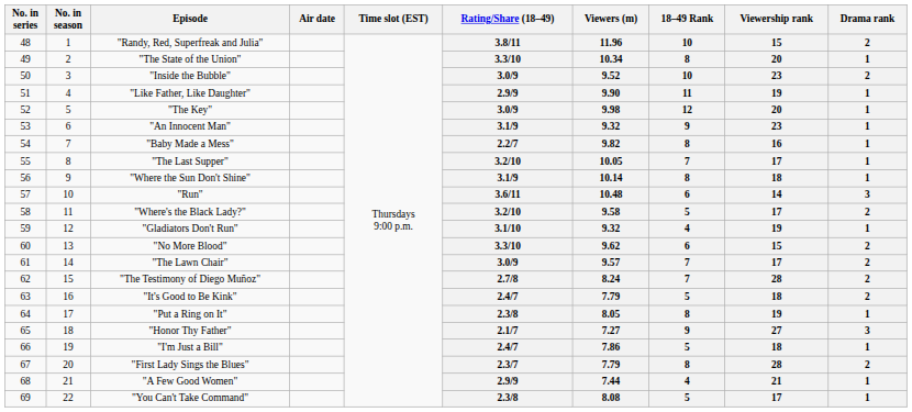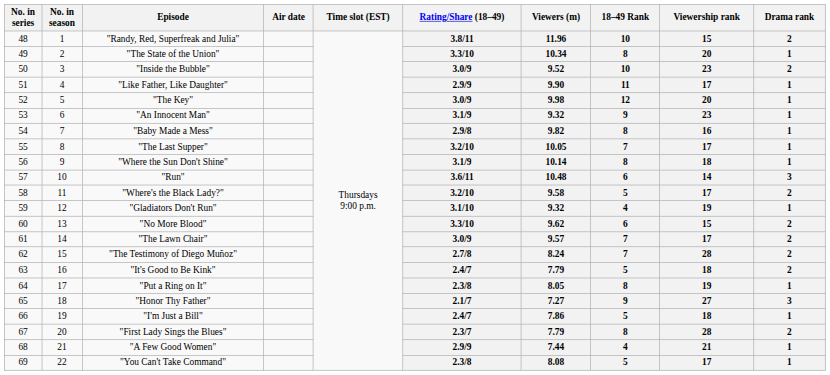"Like Father, Like Daughter" | Viewership rank: 19 -> 17
"Baby Made a Mess" | Rating/Share (18–49): 2.2/7 -> 2.9/8
